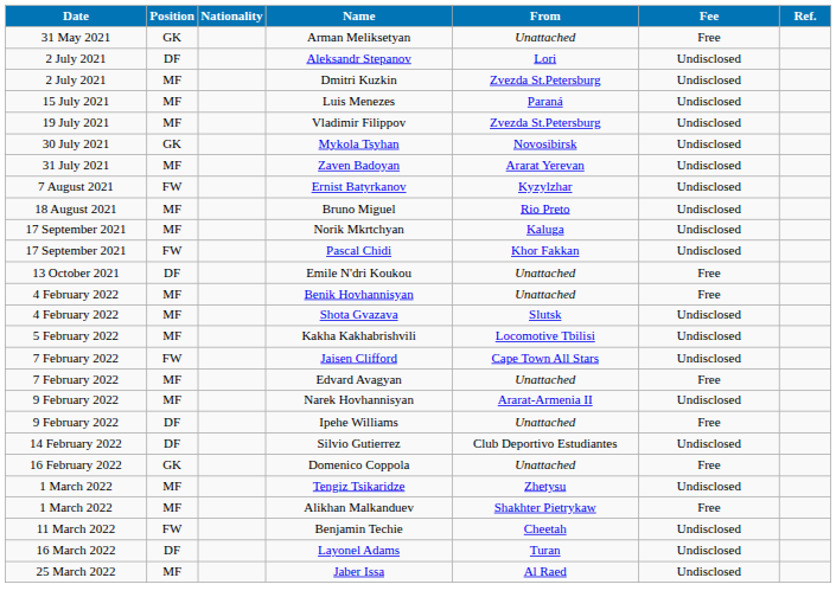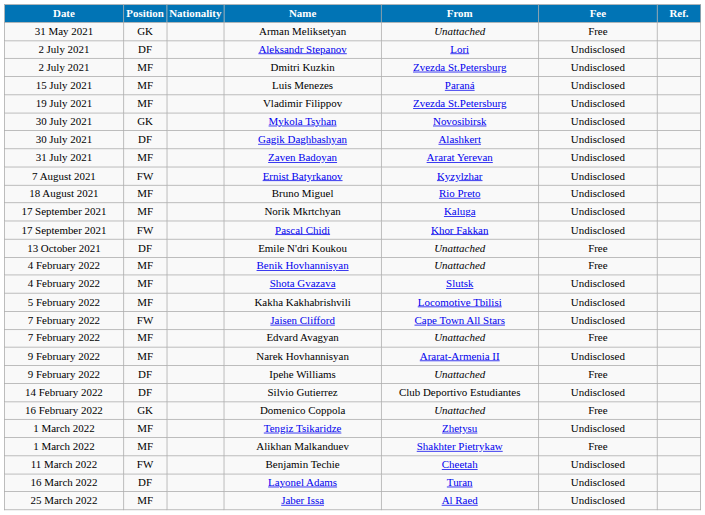+ row: 30 July 2021 | DF | Gagik Daghbashyan | Alashkert | Undisclosed
